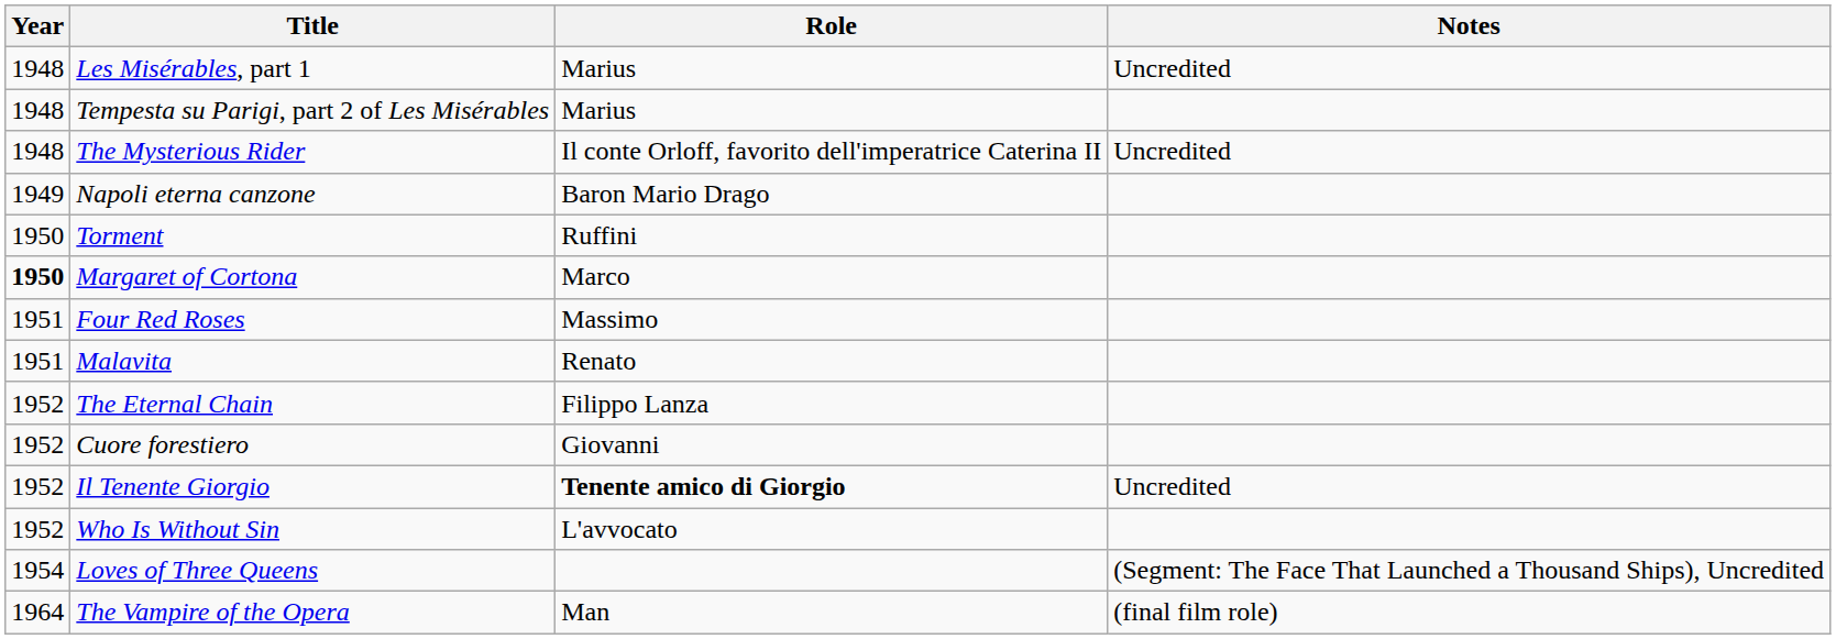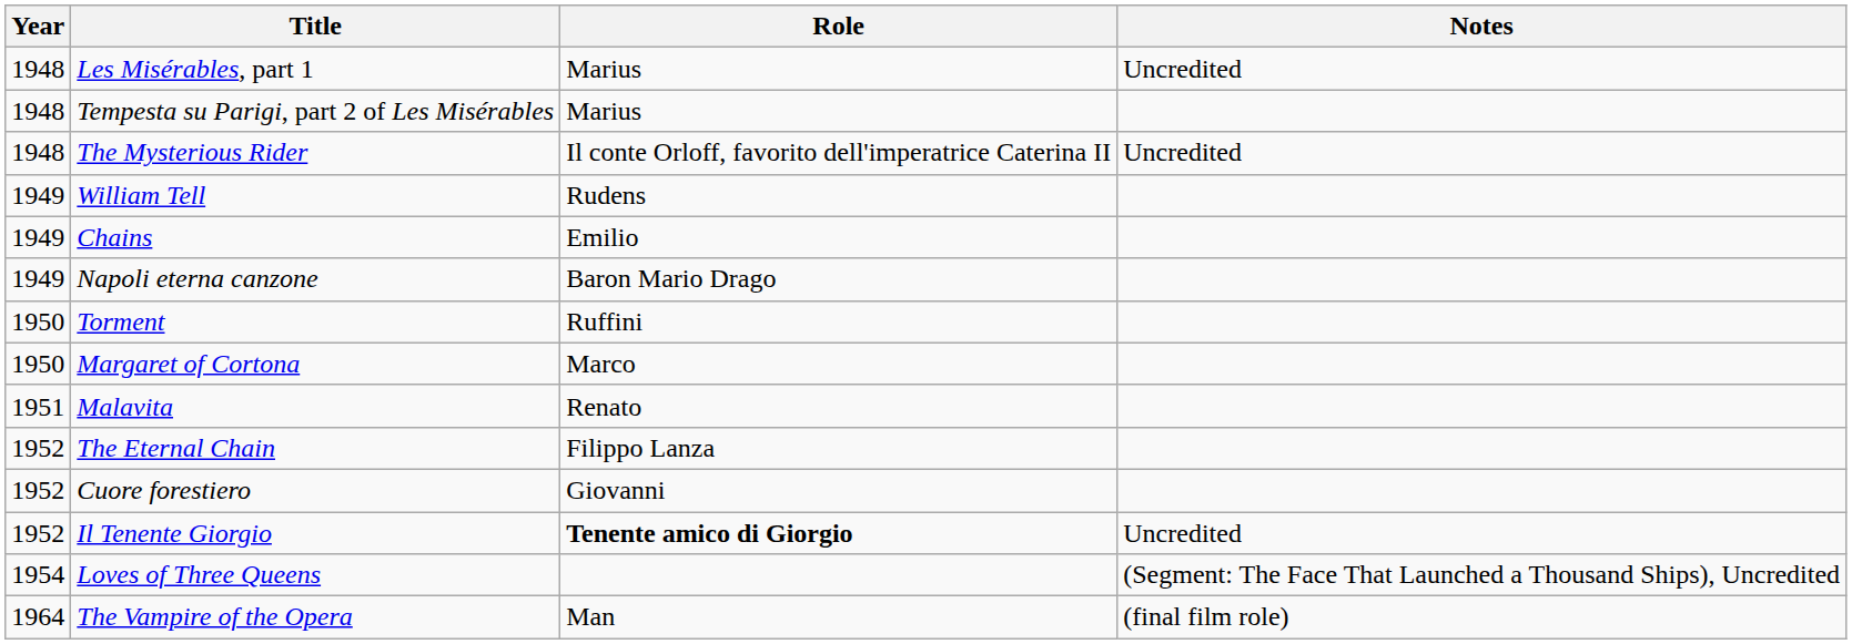+ row: 1949 | William Tell | Rudens
+ row: 1949 | Chains | Emilio
Margaret of Cortona | Year: bold -> normal
- row: 1951 | Four Red Roses | Massimo
- row: 1952 | Who Is Without Sin | L'avvocato
